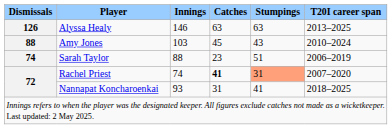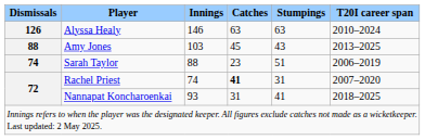Alyssa Healy | T20I career span: 2013–2025 -> 2010–2024
Amy Jones | T20I career span: 2010–2024 -> 2013–2025
Rachel Priest | Stumpings: lightsalmon background -> no background
